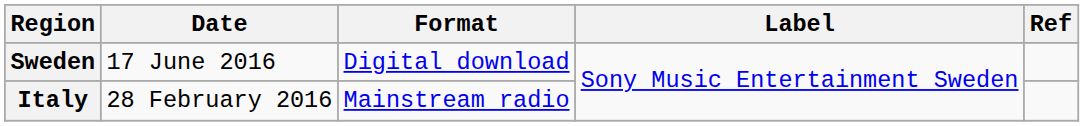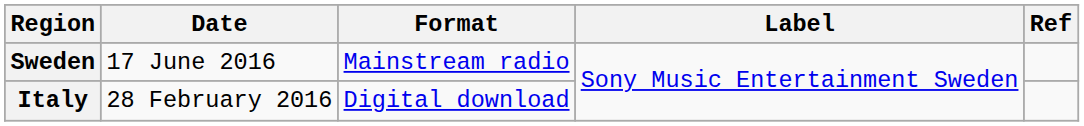Sweden | Format: Digital download -> Mainstream radio
Italy | Format: Mainstream radio -> Digital download
